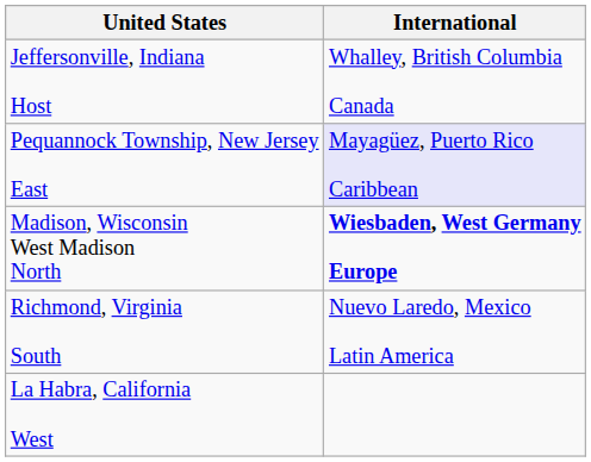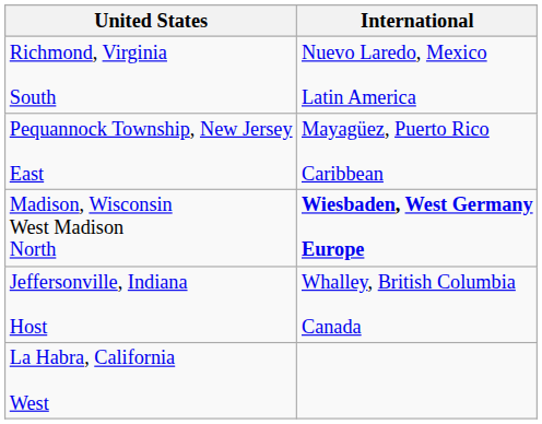rows swapped: Jeffersonville, Indiana Host <-> Richmond, Virginia South
Pequannock Township, New Jersey East | International: lavender background -> no background
